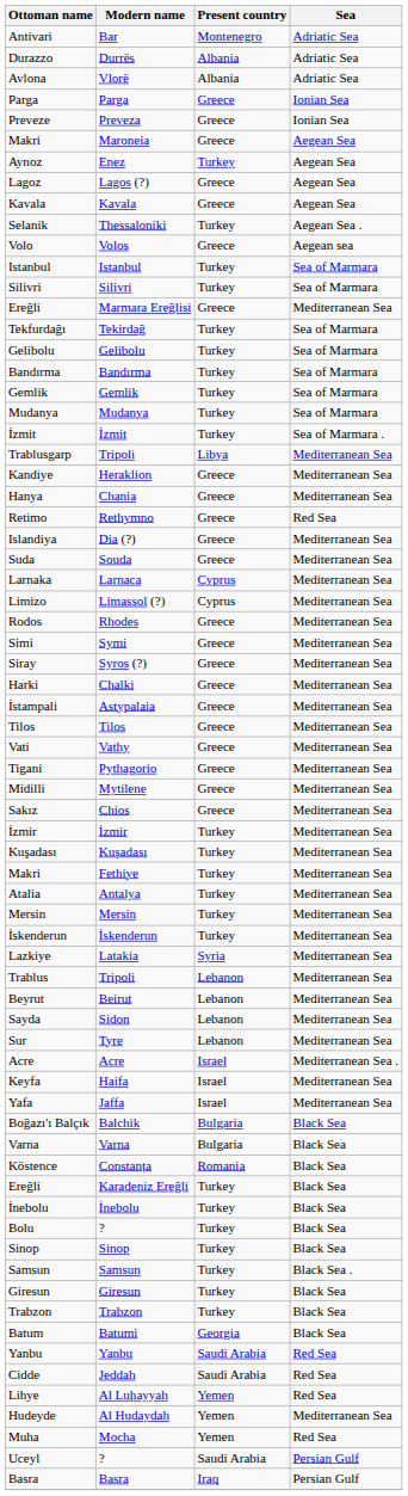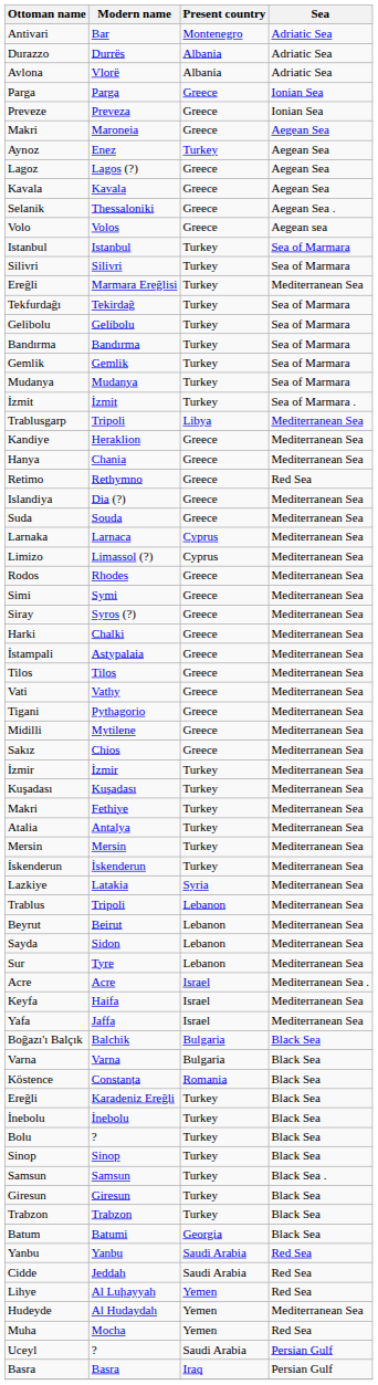Selanik | Present country: Turkey -> Greece
Ereğli / Marmara Ereğlisi | Present country: Greece -> Turkey
